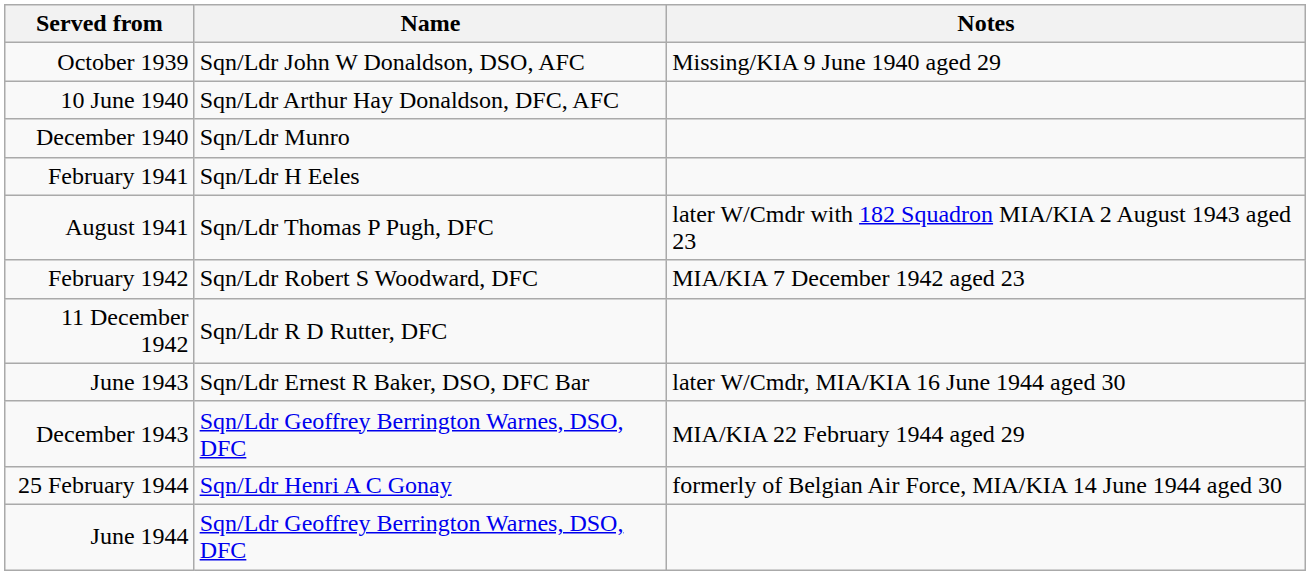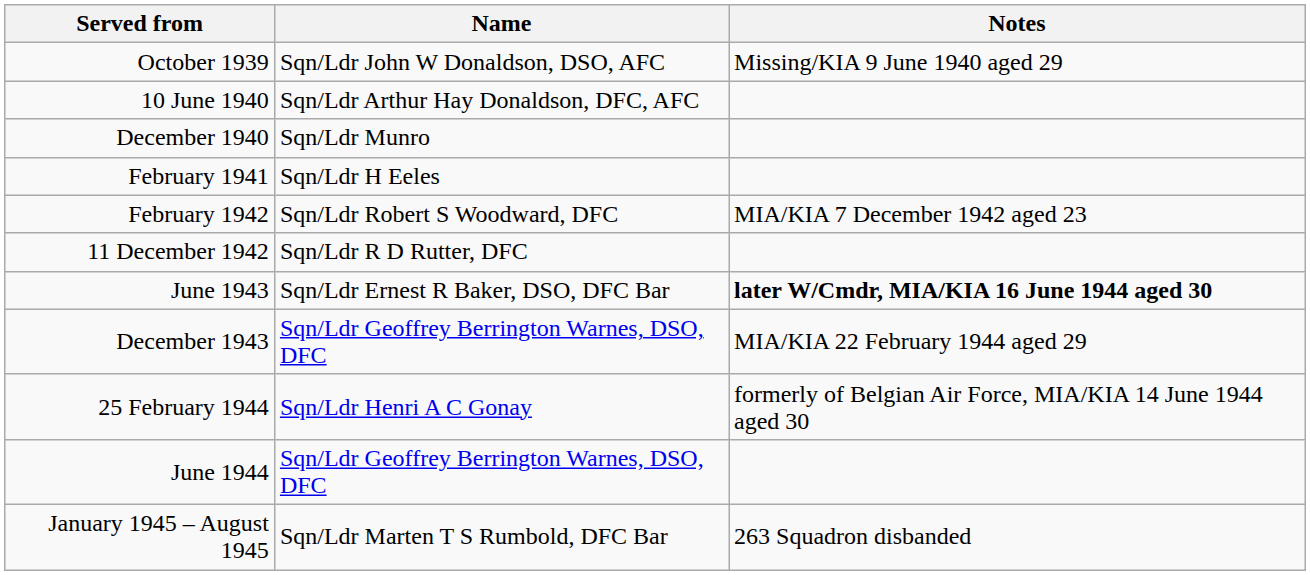- row: August 1941 | Sqn/Ldr Thomas P Pugh, DFC | later W/Cmdr with 182 Squadron MIA/KIA 2 August 1943 aged 23
June 1943 | Notes: normal -> bold
+ row: January 1945 – August 1945 | Sqn/Ldr Marten T S Rumbold, DFC Bar | 263 Squadron disbanded
